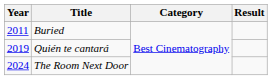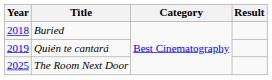Buried | Year: 2011 -> 2018
The Room Next Door | Year: 2024 -> 2025
